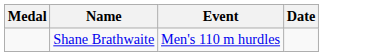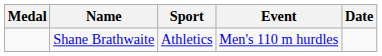+ column: Sport | Athletics
